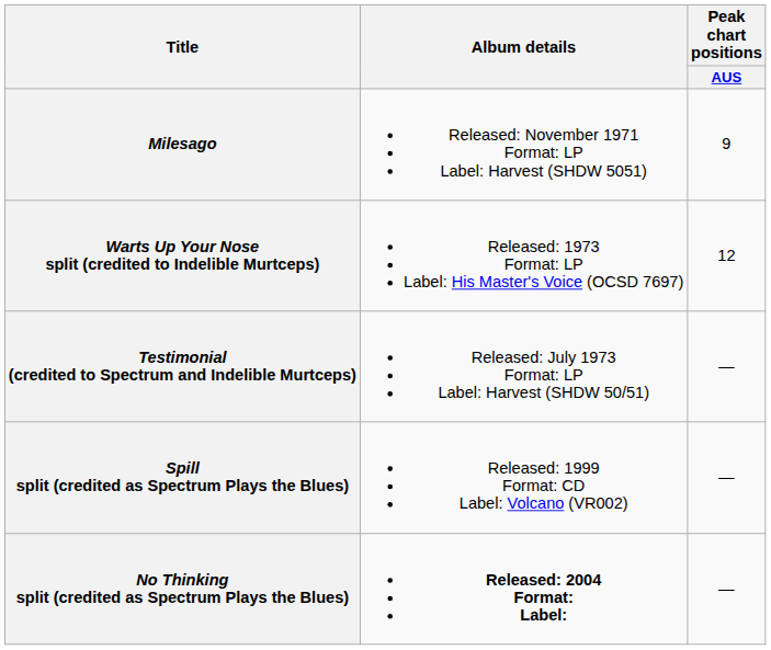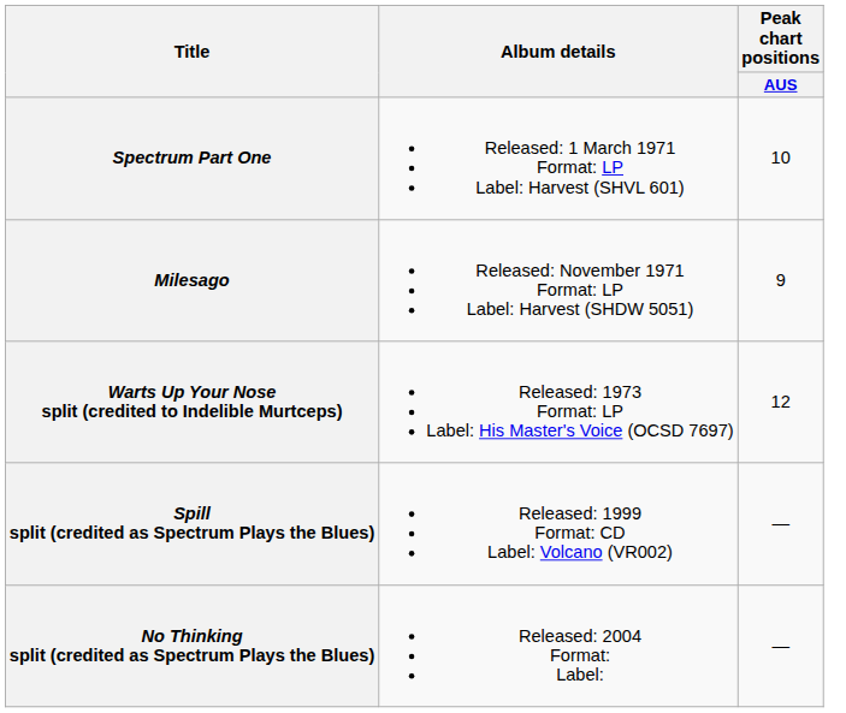+ row: Spectrum Part One | Released: 1 March 1971 Format: LP Label: Harvest (SHVL 601) | 10
- row: Testimonial (credited to Spectrum and Indelible Murtceps) | Released: July 1973 Format: LP Label: Harvest (SHDW 50/51) | —
No Thinking split (credited as Spectrum Plays the Blues) | Album details: bold -> normal
